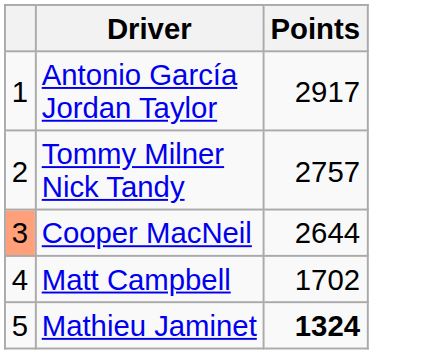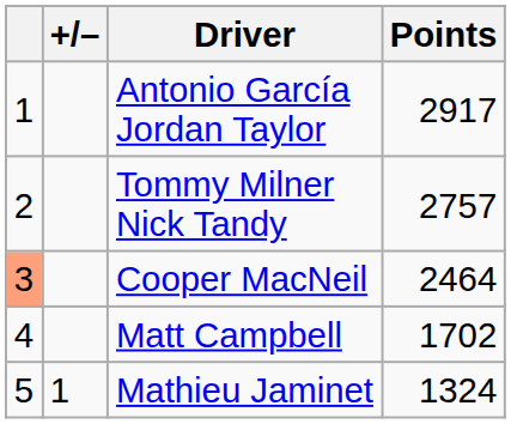+ column: +/– | 1
Cooper MacNeil | Points: 2644 -> 2464
Mathieu Jaminet | Points: bold -> normal
